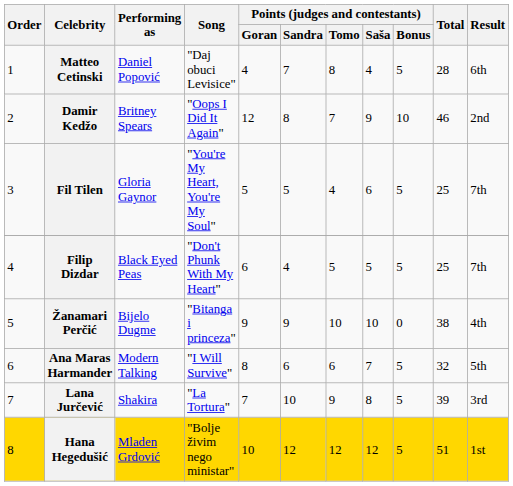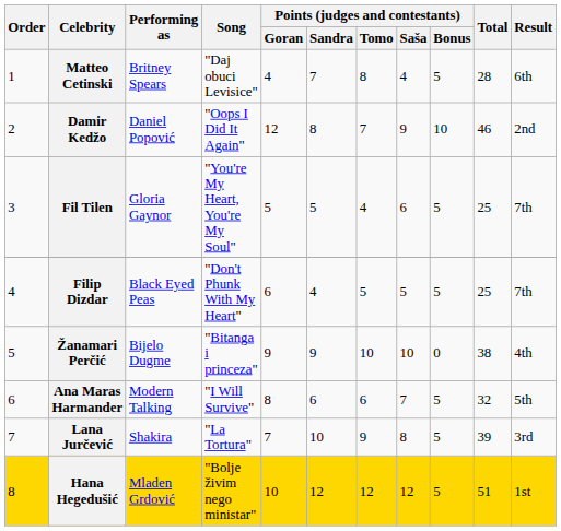Matteo Cetinski | Performing as: Daniel Popović -> Britney Spears
Damir Kedžo | Performing as: Britney Spears -> Daniel Popović
